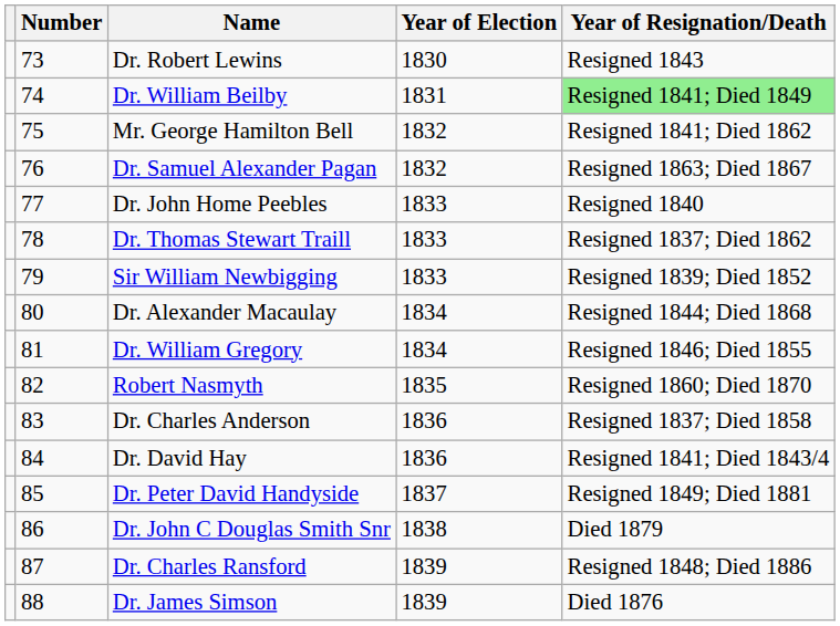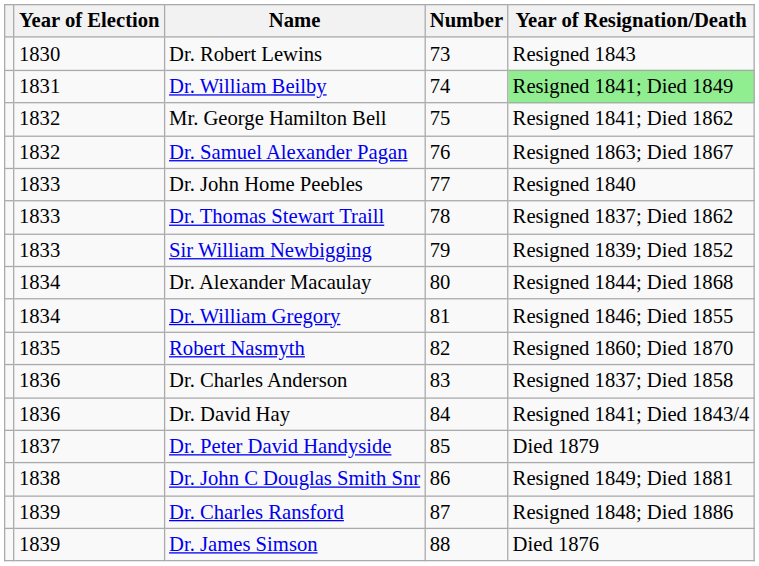columns swapped: Number <-> Year of Election
Dr. Peter David Handyside | Year of Resignation/Death: Resigned 1849; Died 1881 -> Died 1879
Dr. John C Douglas Smith Snr | Year of Resignation/Death: Died 1879 -> Resigned 1849; Died 1881
